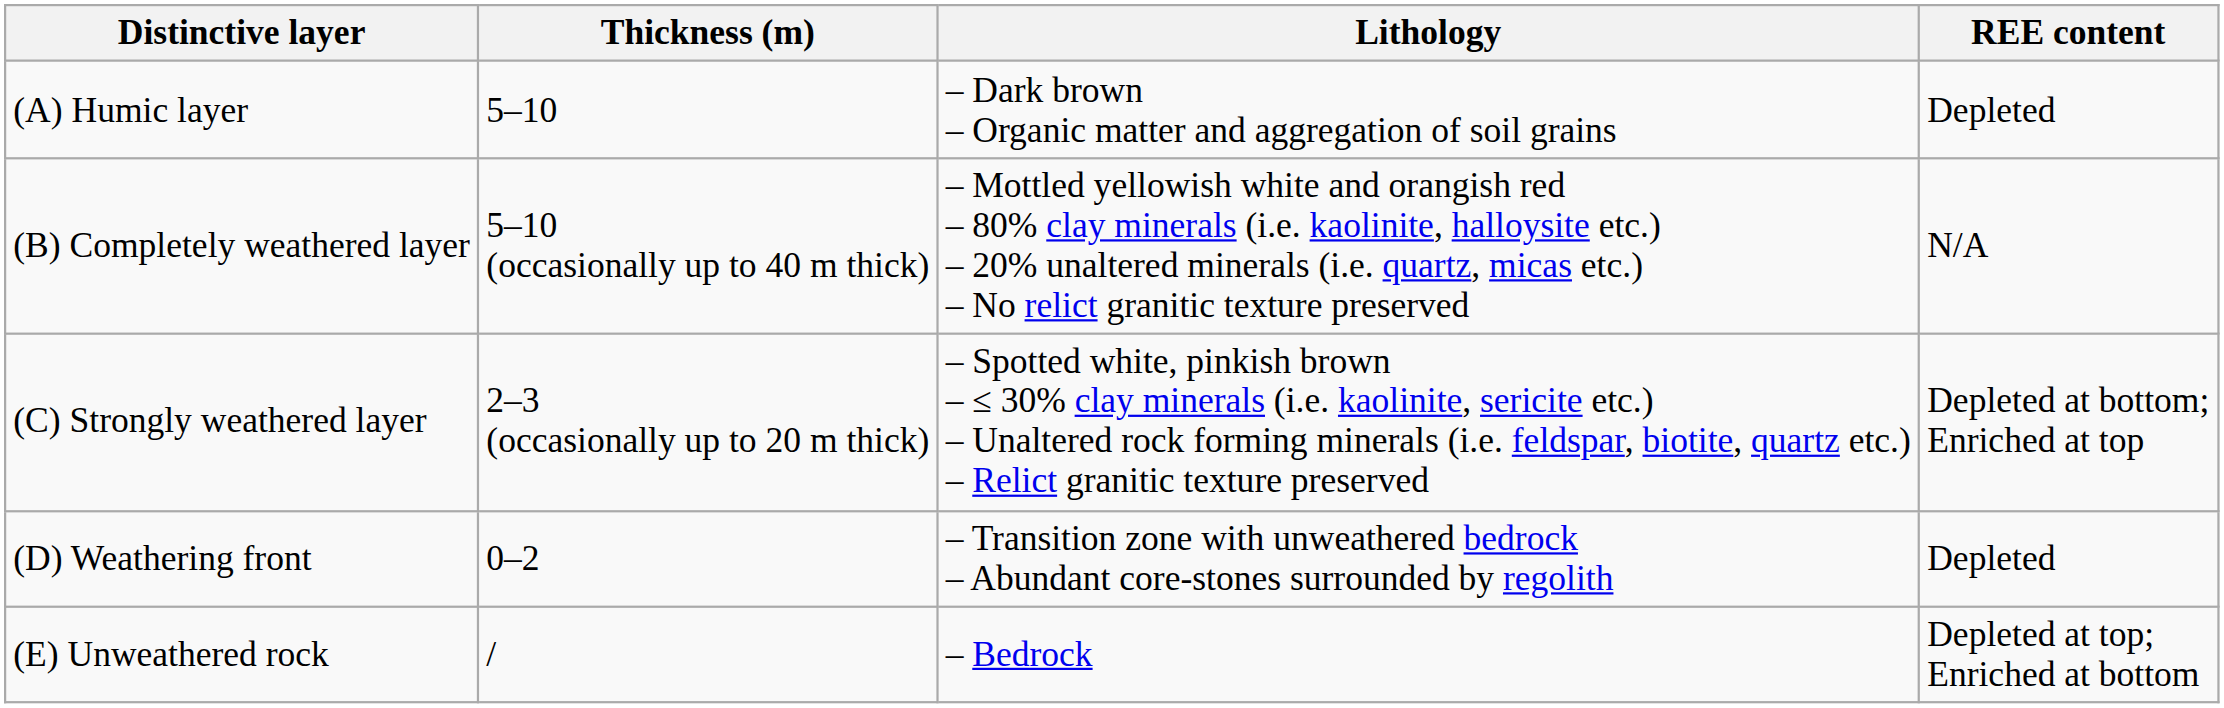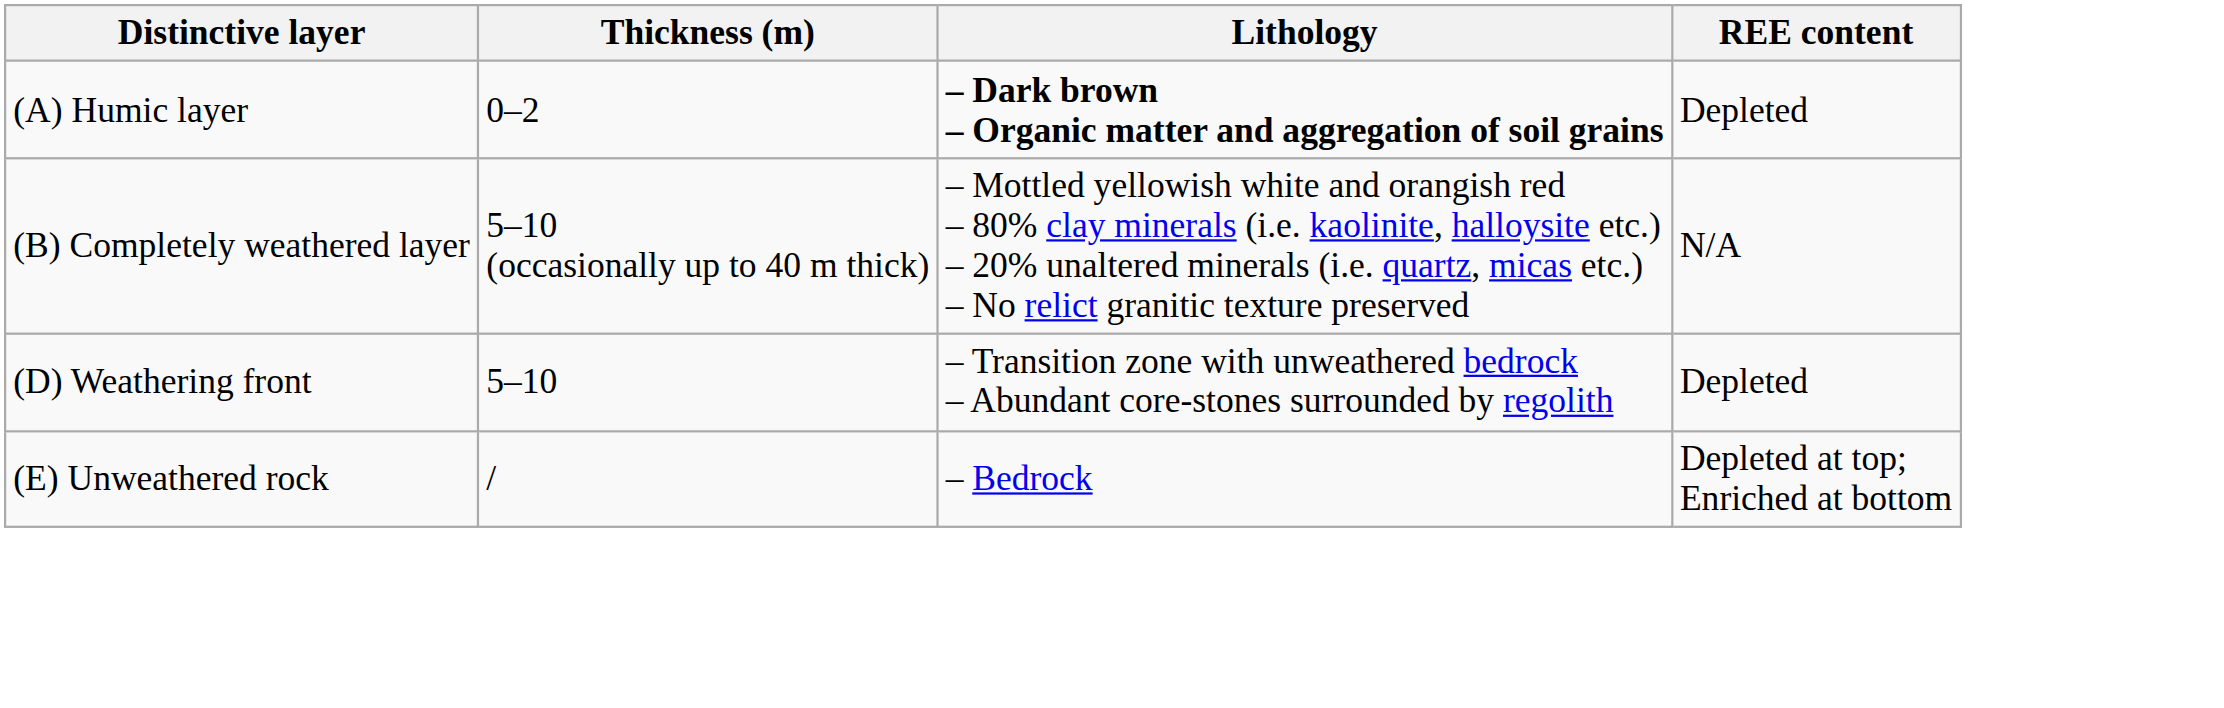(A) Humic layer | Thickness (m): 5–10 -> 0–2
(A) Humic layer | Lithology: normal -> bold
- row: (C) Strongly weathered layer | 2–3 (occasionally up to 20 m thick) | – Spotted white, pinkish brown – ≤ 30% clay minerals (i.e. kaolinite, sericite etc.) – Unaltered rock forming minerals (i.e. feldspar, biotite, quartz etc.) – Relict granitic texture preserved | Depleted at bottom; Enriched at top
(D) Weathering front | Thickness (m): 0–2 -> 5–10
